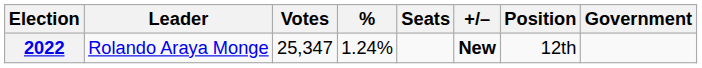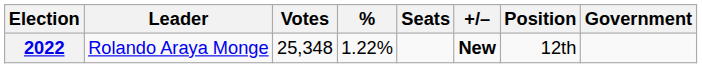2022 | Votes: 25,347 -> 25,348
2022 | %: 1.24% -> 1.22%
